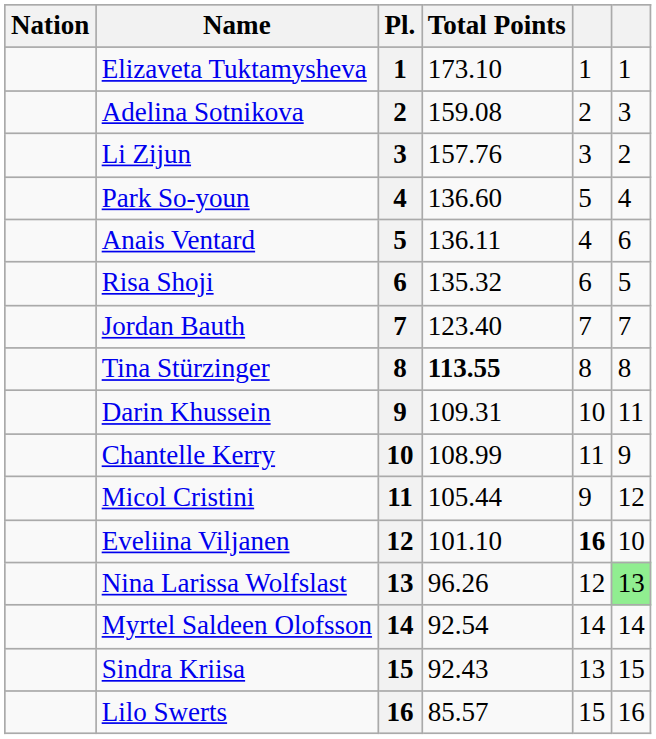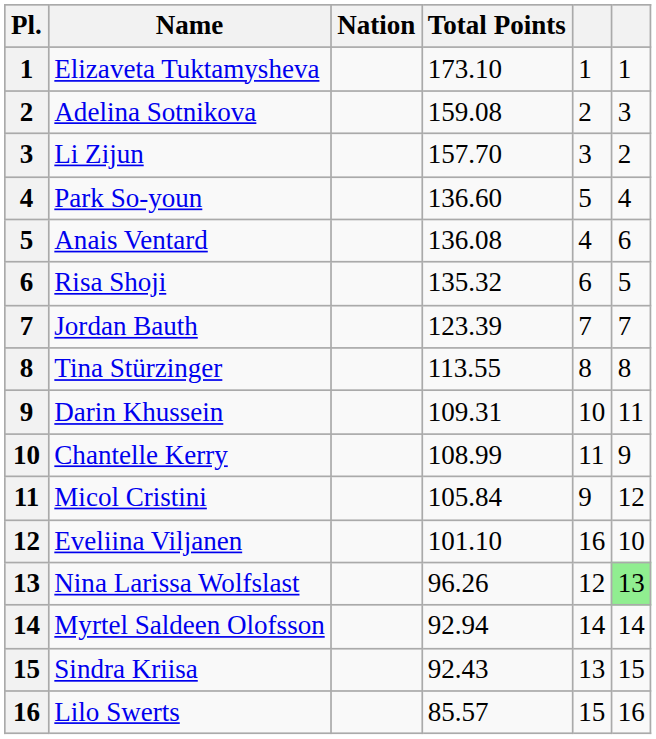columns swapped: Pl. <-> Nation
Li Zijun | Total Points: 157.76 -> 157.70
Anais Ventard | Total Points: 136.11 -> 136.08
Jordan Bauth | Total Points: 123.40 -> 123.39
Tina Stürzinger | Total Points: bold -> normal
Micol Cristini | Total Points: 105.44 -> 105.84
Eveliina Viljanen | column 5: bold -> normal
Myrtel Saldeen Olofsson | Total Points: 92.54 -> 92.94
